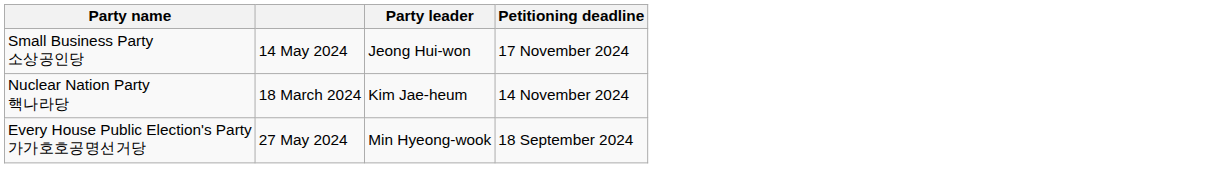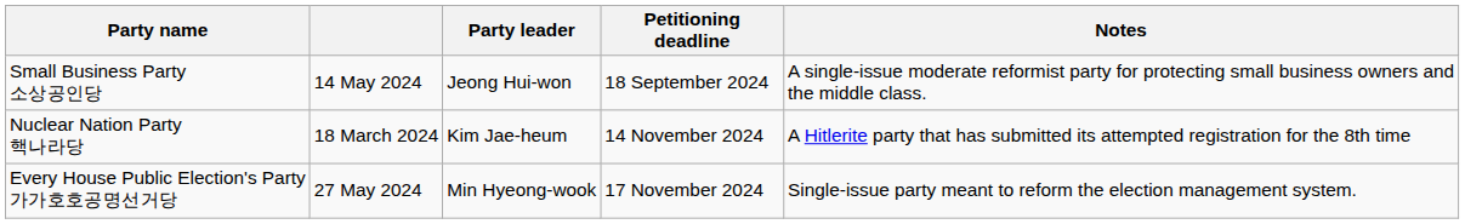+ column: Notes | A single-issue moderate reformist party for protecting small business owners and the middle class. | A Hitlerite party that has submitted its attempted registration for the 8th time | Single-issue party meant to reform the election management system.
Small Business Party 소상공인당 | Petitioning deadline: 17 November 2024 -> 18 September 2024
Every House Public Election's Party 가가호호공명선거당 | Petitioning deadline: 18 September 2024 -> 17 November 2024
